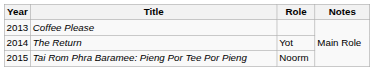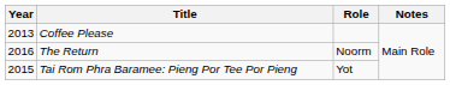The Return | Year: 2014 -> 2016
The Return | Role: Yot -> Noorm
Tai Rom Phra Baramee: Pieng Por Tee Por Pieng | Role: Noorm -> Yot
